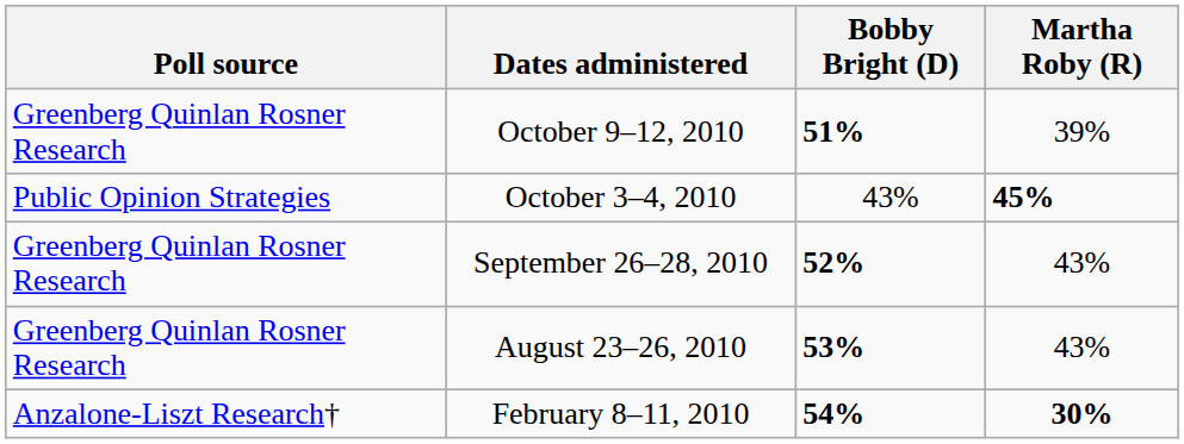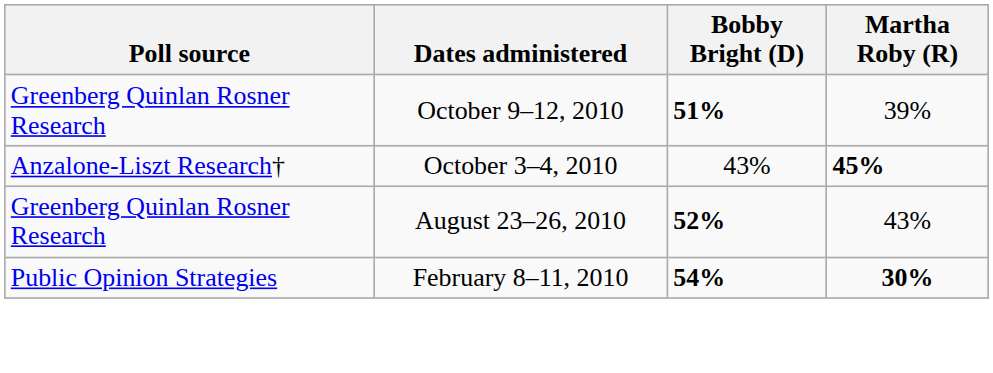October 3–4, 2010 | Poll source: Public Opinion Strategies -> Anzalone-Liszt Research†
- row: Greenberg Quinlan Rosner Research | September 26–28, 2010 | 52% | 43%
August 23–26, 2010 | Bobby Bright (D): 53% -> 52%
February 8–11, 2010 | Poll source: Anzalone-Liszt Research† -> Public Opinion Strategies
